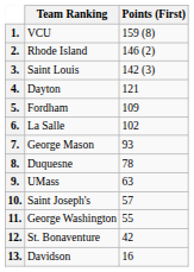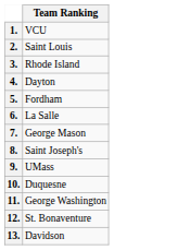- column: Points (First) | 159 (8) | 146 (2) | 142 (3) | 121 | 109 | 102 | 93 | 78 | 63 | 57 | 55 | 42 | 16
2. | Team Ranking: Rhode Island -> Saint Louis
3. | Team Ranking: Saint Louis -> Rhode Island
8. | Team Ranking: Duquesne -> Saint Joseph's
10. | Team Ranking: Saint Joseph's -> Duquesne
